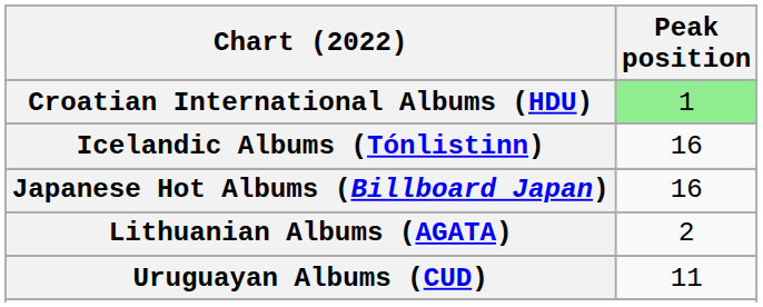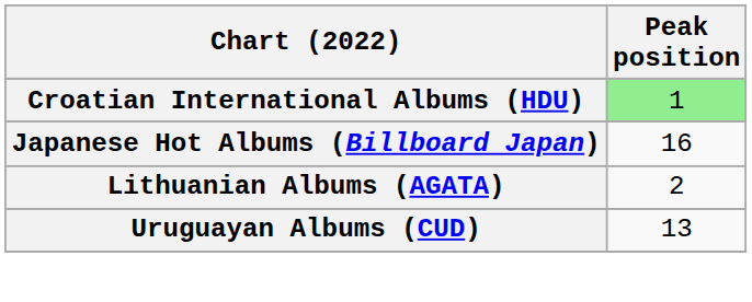- row: Icelandic Albums (Tónlistinn) | 16
Uruguayan Albums (CUD) | Peak position: 11 -> 13
